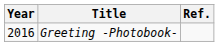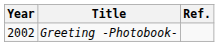Greeting -Photobook- | Year: 2016 -> 2002
